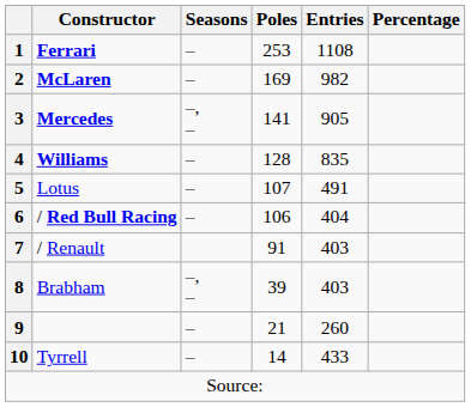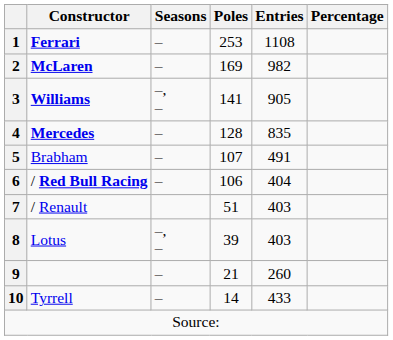3 | Constructor: Mercedes -> Williams
4 | Constructor: Williams -> Mercedes
5 | Constructor: Lotus -> Brabham
7 | Poles: 91 -> 51
8 | Constructor: Brabham -> Lotus
